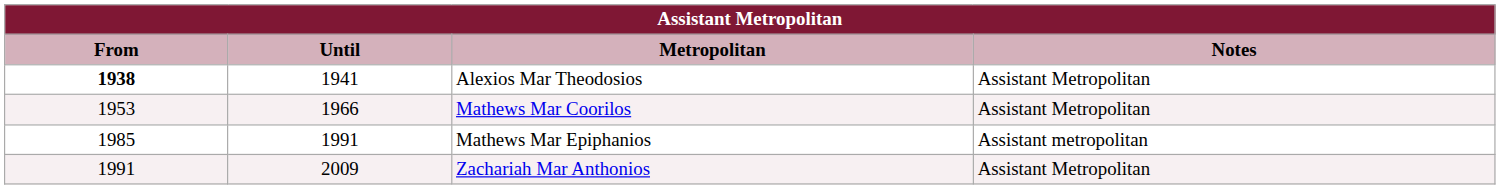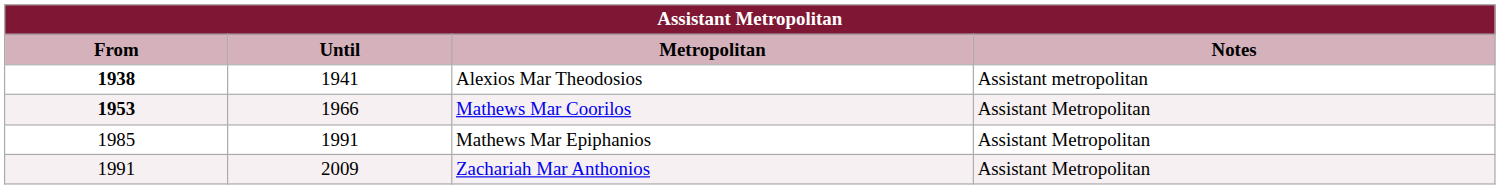Alexios Mar Theodosios | Notes: Assistant Metropolitan -> Assistant metropolitan
Mathews Mar Coorilos | From: normal -> bold
Mathews Mar Epiphanios | Notes: Assistant metropolitan -> Assistant Metropolitan
